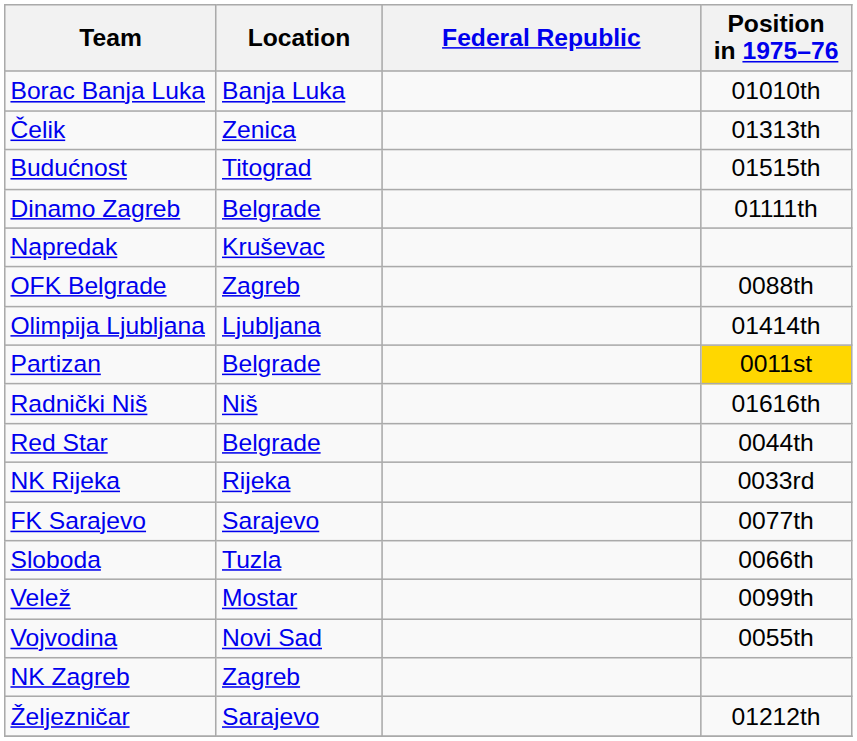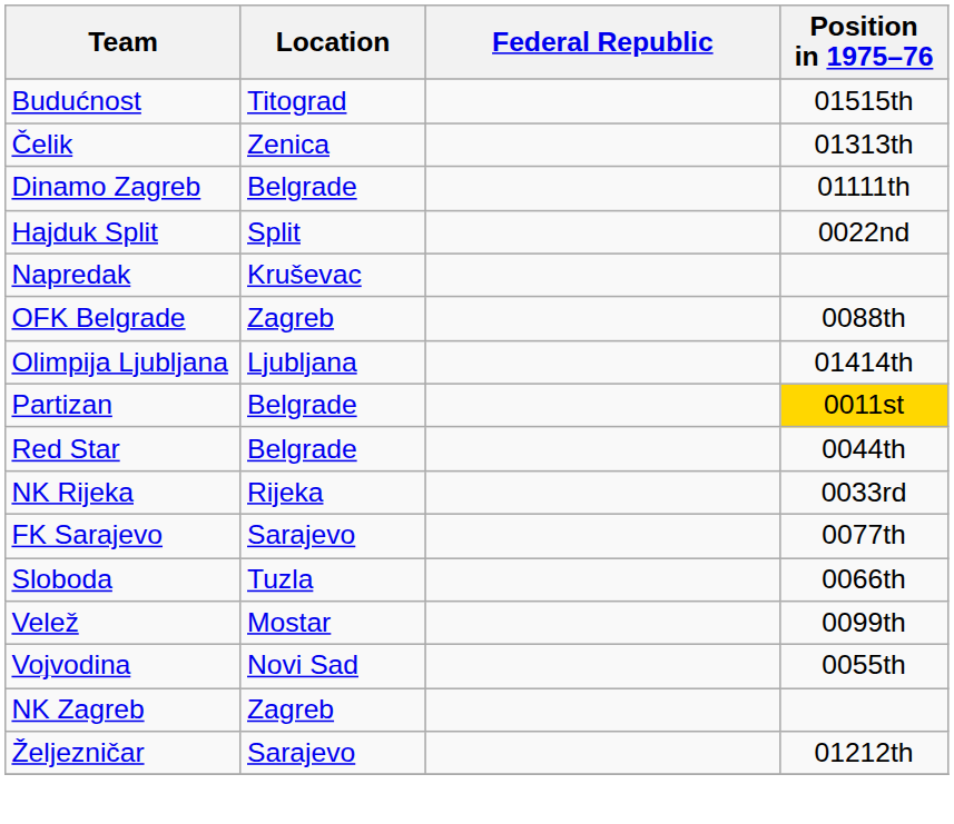- row: Borac Banja Luka | Banja Luka | 01010th
rows swapped: Budućnost <-> Čelik
+ row: Hajduk Split | Split | 0022nd
- row: Radnički Niš | Niš | 01616th
